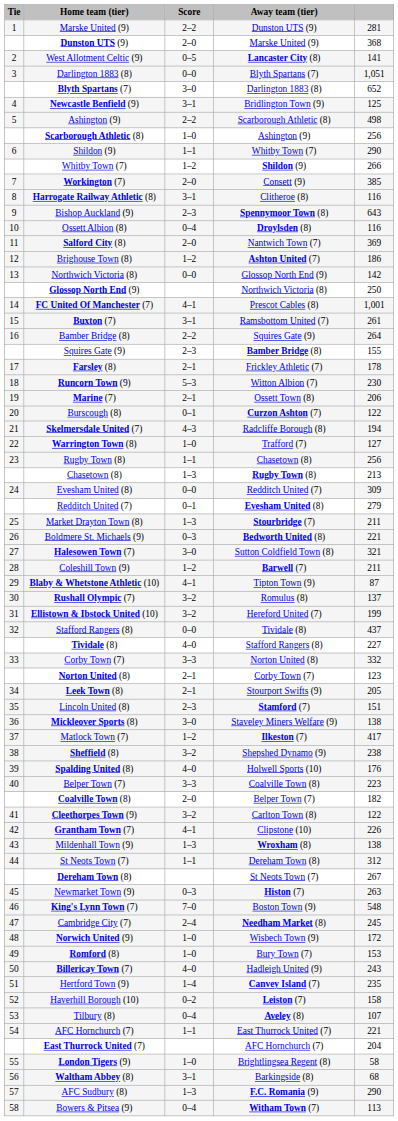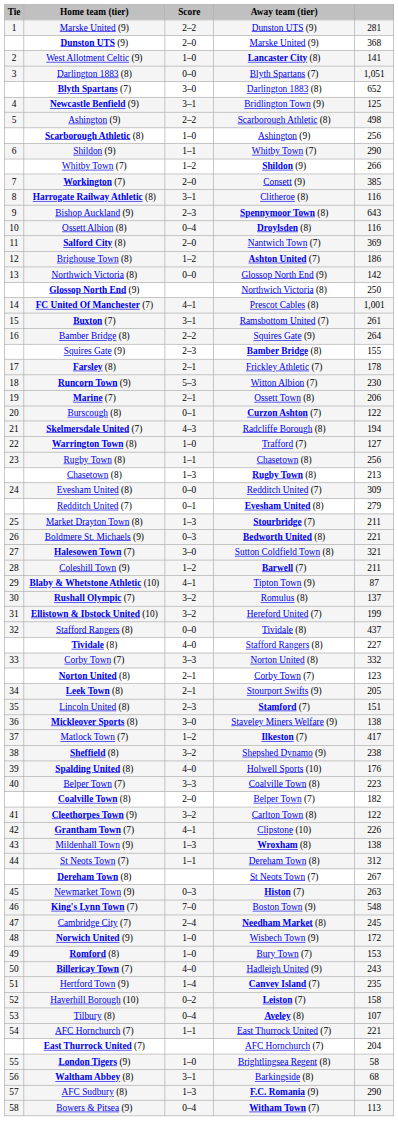West Allotment Celtic (9) | Score: 0–5 -> 1–0
